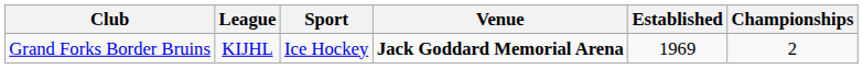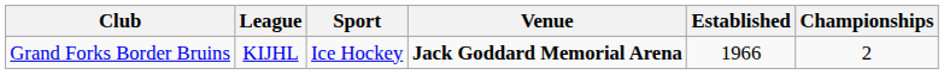Grand Forks Border Bruins | Established: 1969 -> 1966
